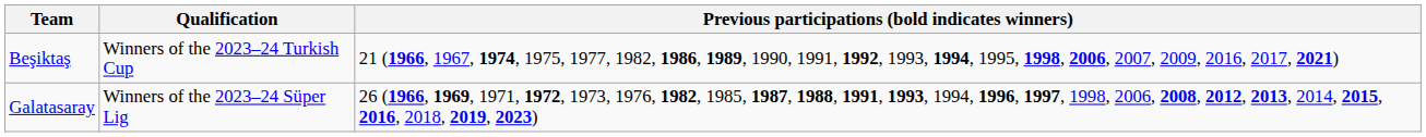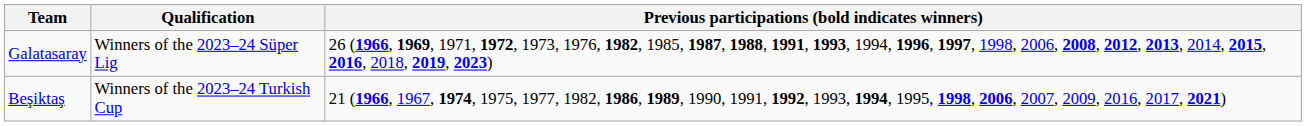rows swapped: Galatasaray <-> Beşiktaş
